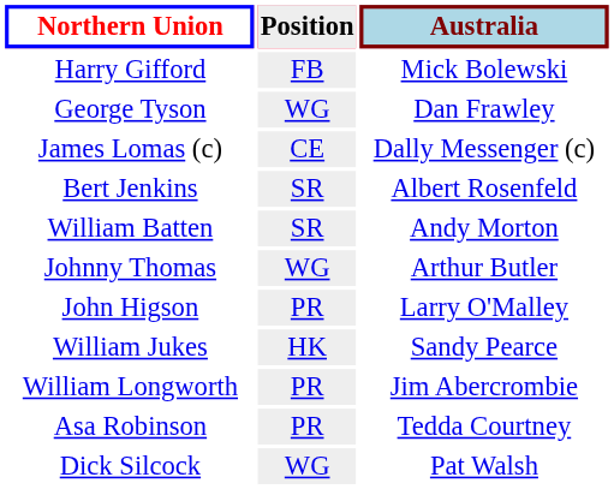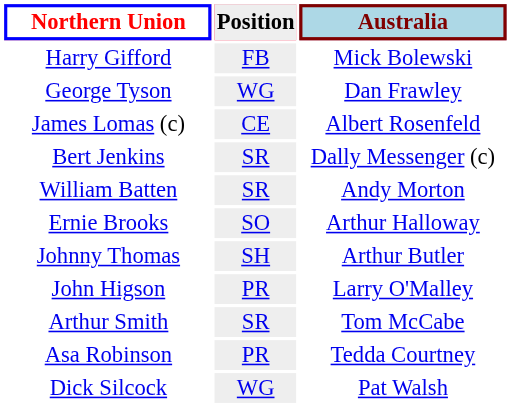James Lomas (c) | Australia: Dally Messenger (c) -> Albert Rosenfeld
Bert Jenkins | Australia: Albert Rosenfeld -> Dally Messenger (c)
+ row: Ernie Brooks | SO | Arthur Halloway
Johnny Thomas | Position: WG -> SH
- row: William Jukes | HK | Sandy Pearce
- row: William Longworth | PR | Jim Abercrombie
+ row: Arthur Smith | SR | Tom McCabe
